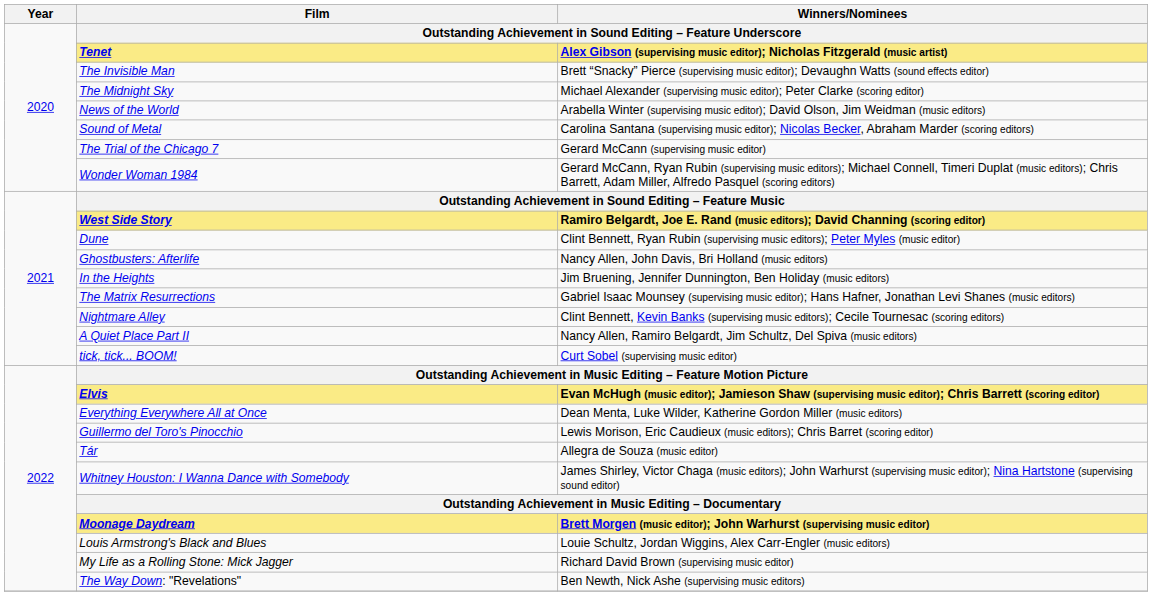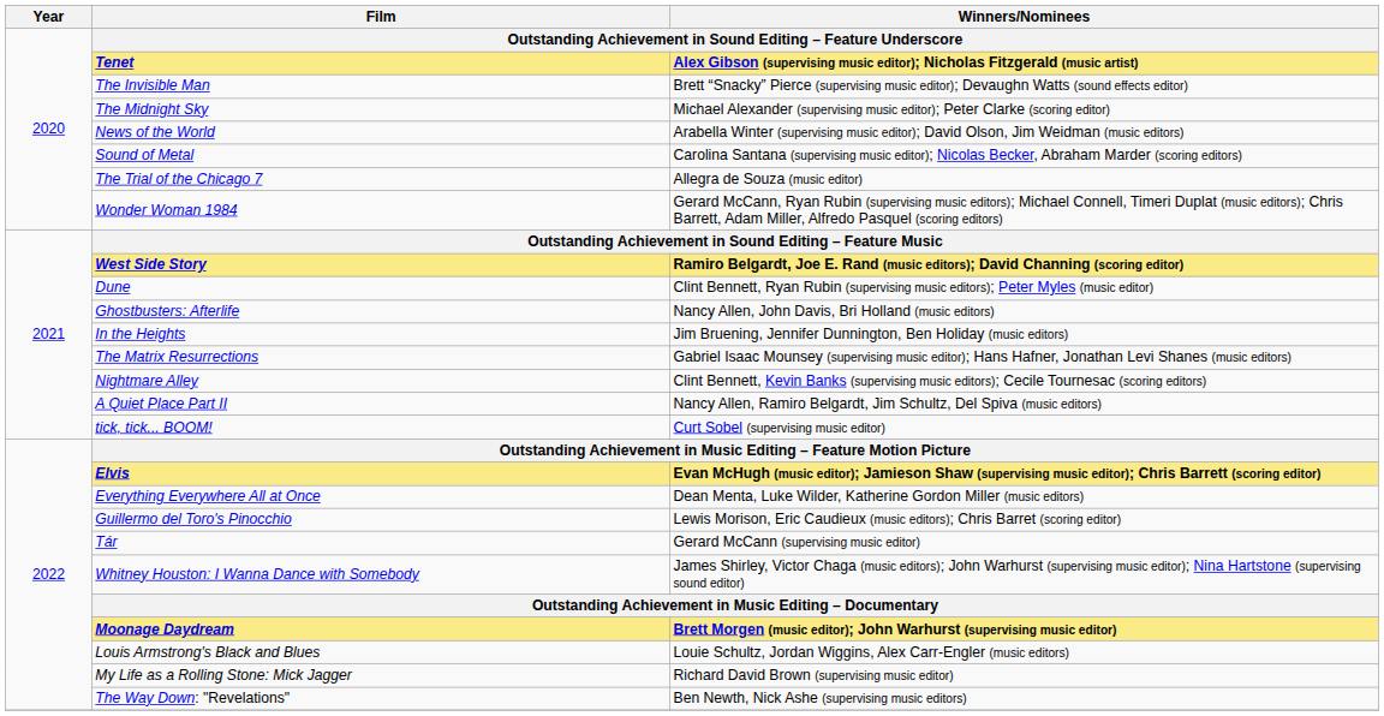The Trial of the Chicago 7 | Winners/Nominees: Gerard McCann (supervising music editor) -> Allegra de Souza (music editor)
Tár | Winners/Nominees: Allegra de Souza (music editor) -> Gerard McCann (supervising music editor)
